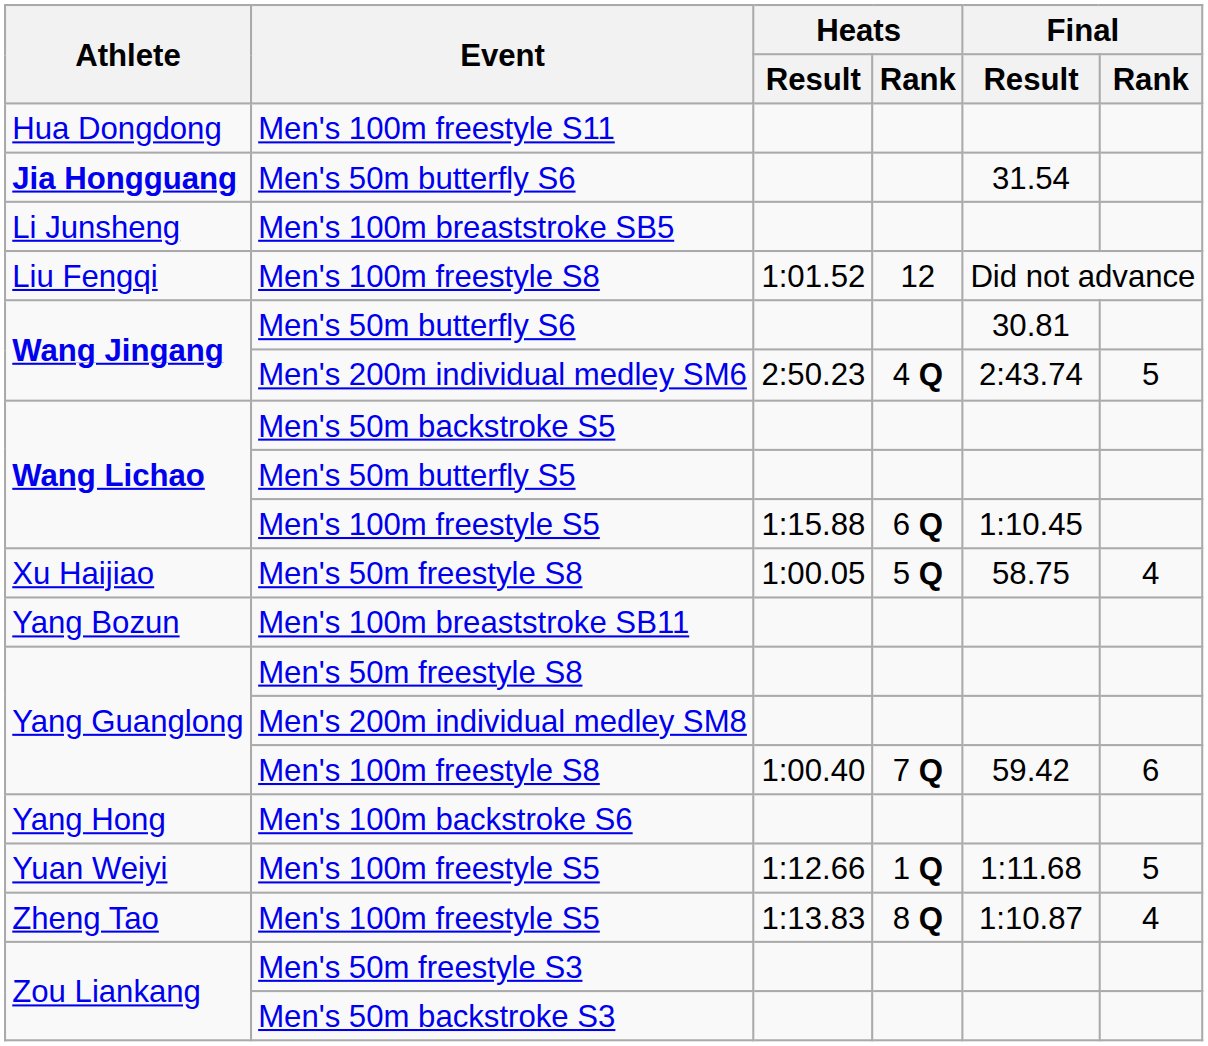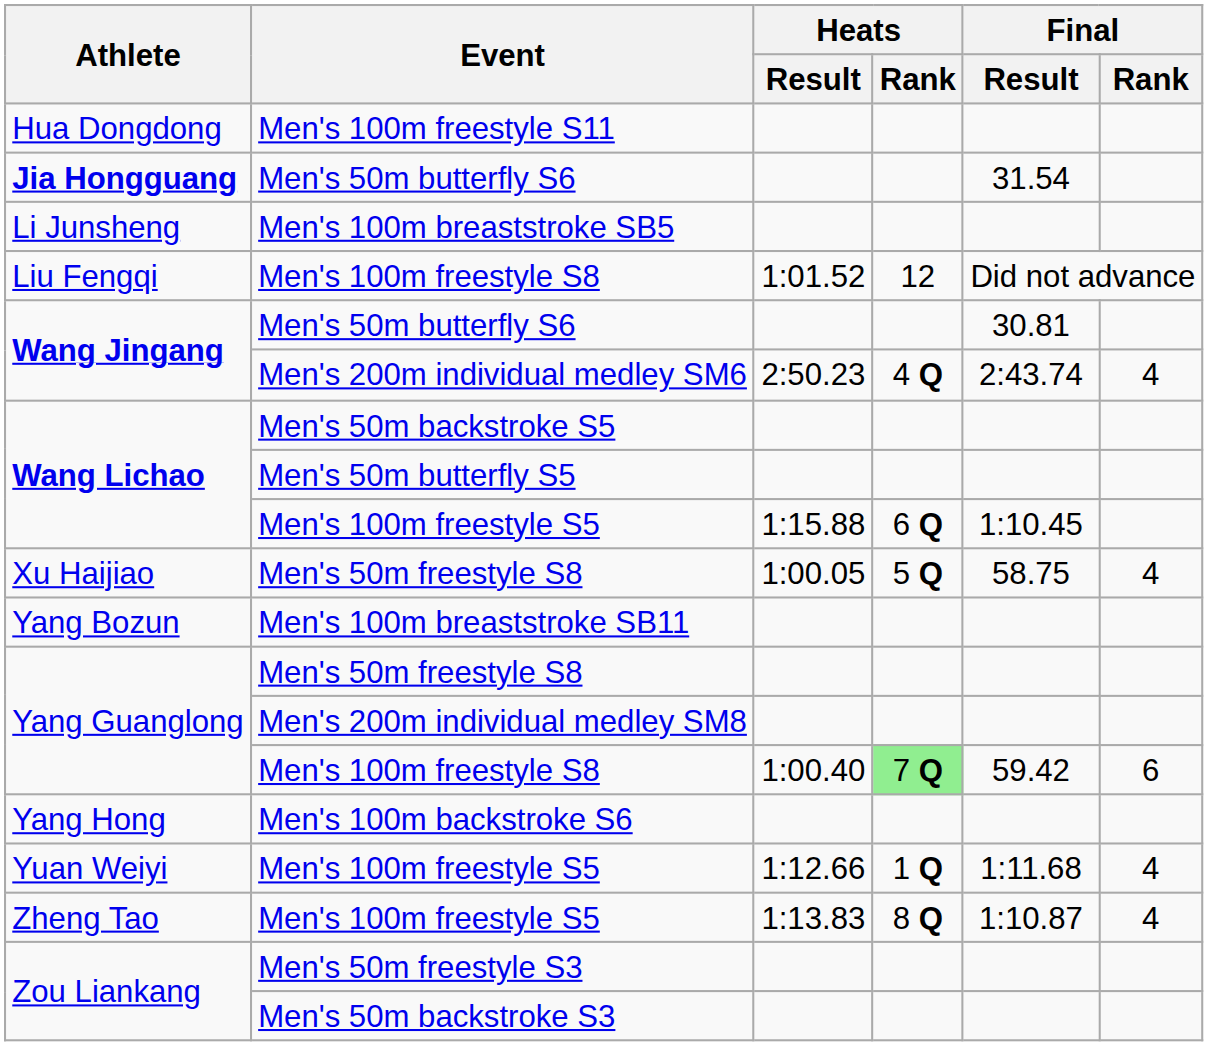Men's 200m individual medley SM6 | Final / Rank: 5 -> 4
Yang Guanglong / Men's 100m freestyle S8 | Heats / Rank: no background -> lightgreen background
Yuan Weiyi / Men's 100m freestyle S5 | Final / Rank: 5 -> 4
